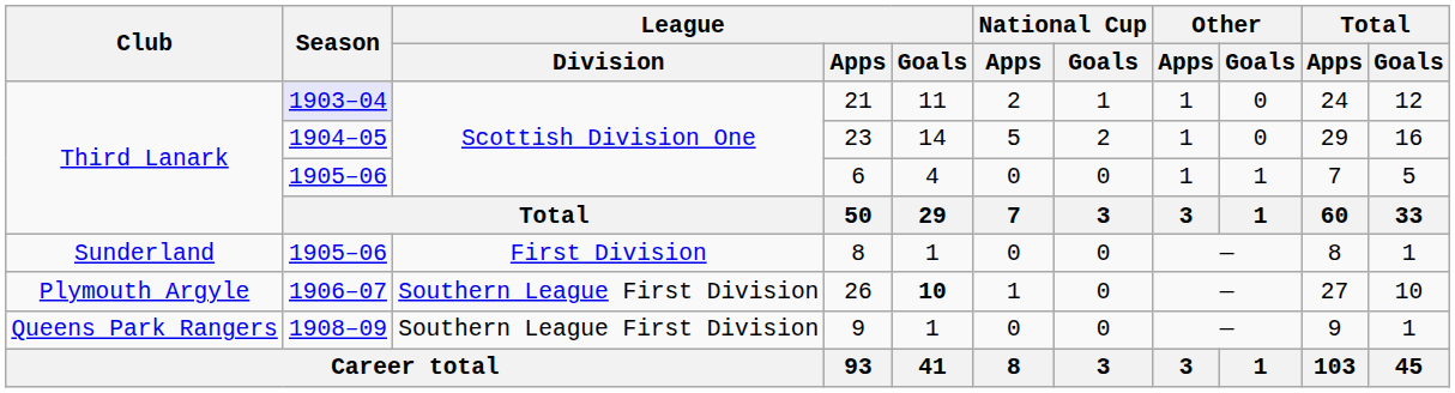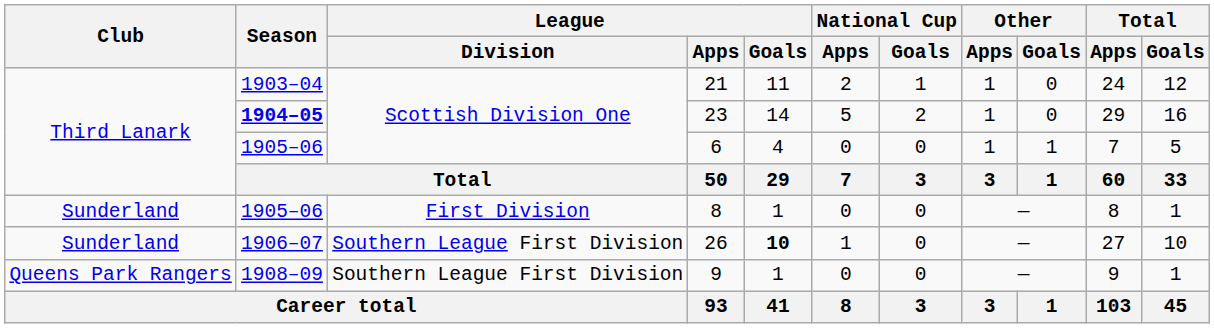21 | Season: lavender background -> no background
23 | Season: normal -> bold
26 | Club: Plymouth Argyle -> Sunderland
